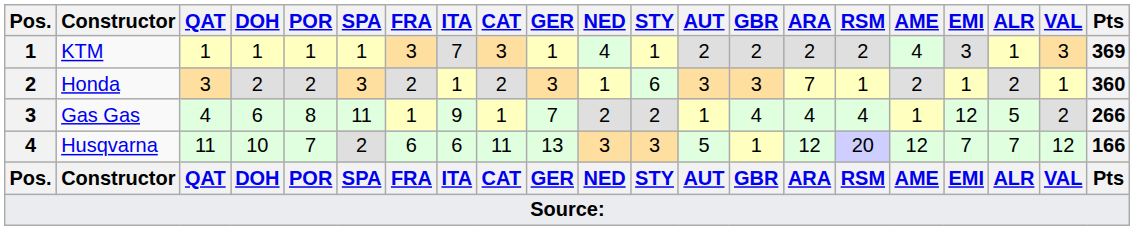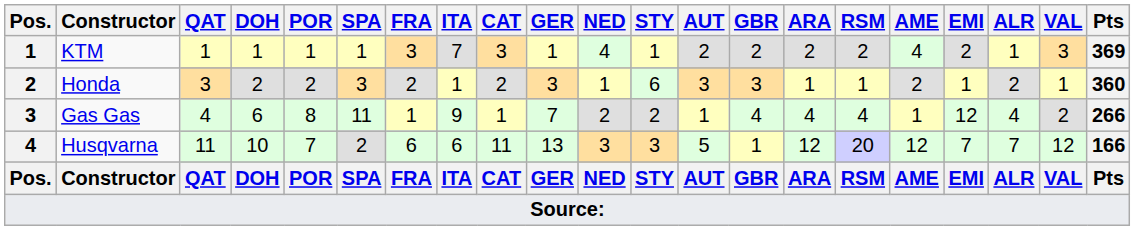KTM | EMI: 3 -> 2
Honda | ARA: 7 -> 1
Gas Gas | ALR: 5 -> 4
